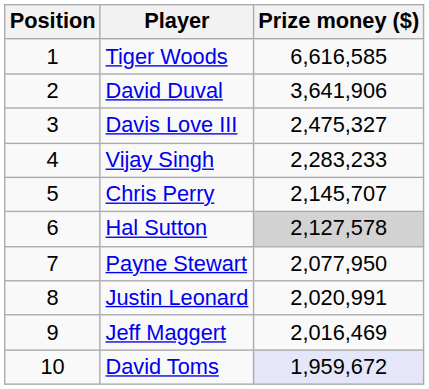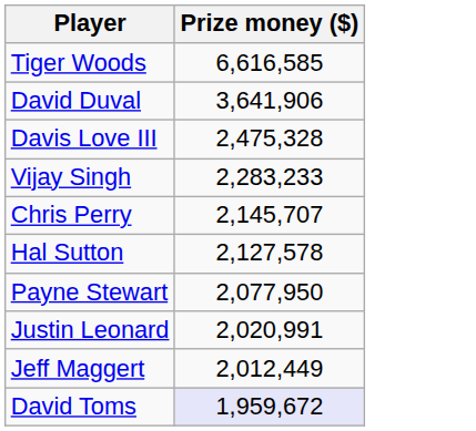- column: Position | 1 | 2 | 3 | 4 | 5 | 6 | 7 | 8 | 9 | 10
Davis Love III | Prize money ($): 2,475,327 -> 2,475,328
Hal Sutton | Prize money ($): lightgrey background -> no background
Jeff Maggert | Prize money ($): 2,016,469 -> 2,012,449
